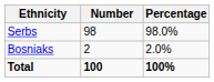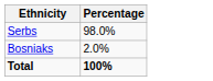- column: Number | 98 | 2 | 100
